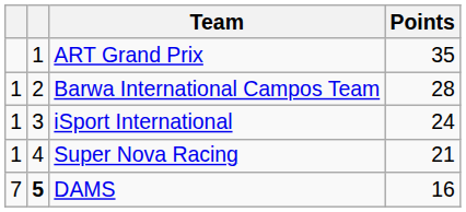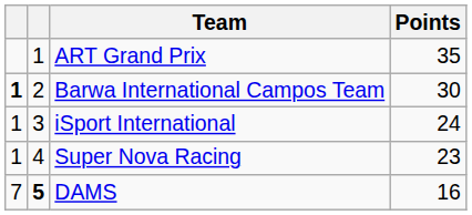Barwa International Campos Team | column 1: normal -> bold
Barwa International Campos Team | Points: 28 -> 30
Super Nova Racing | Points: 21 -> 23
